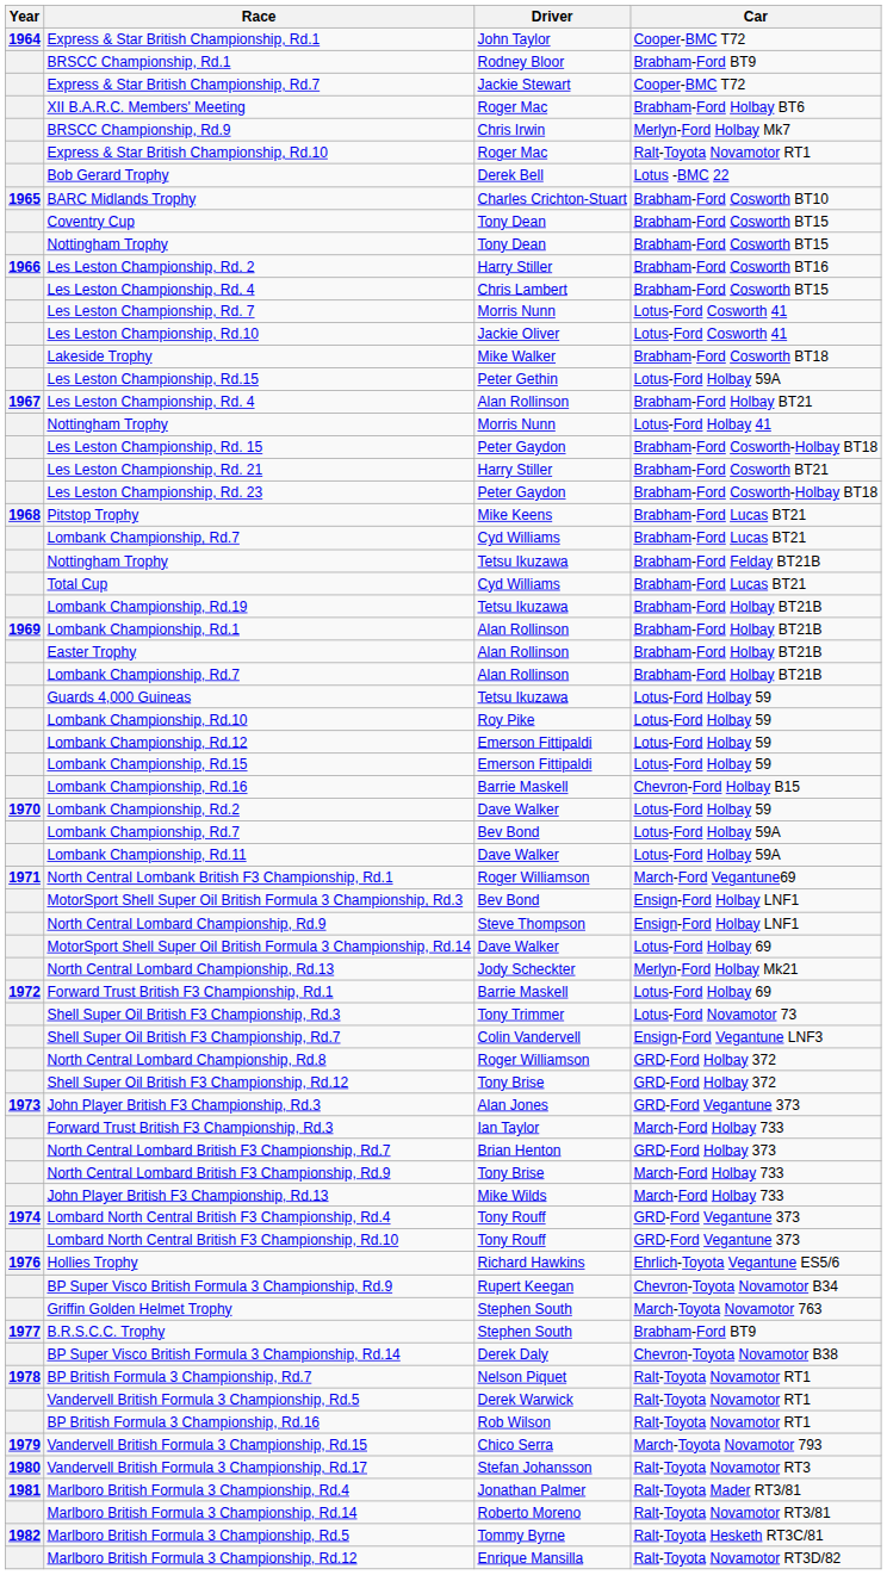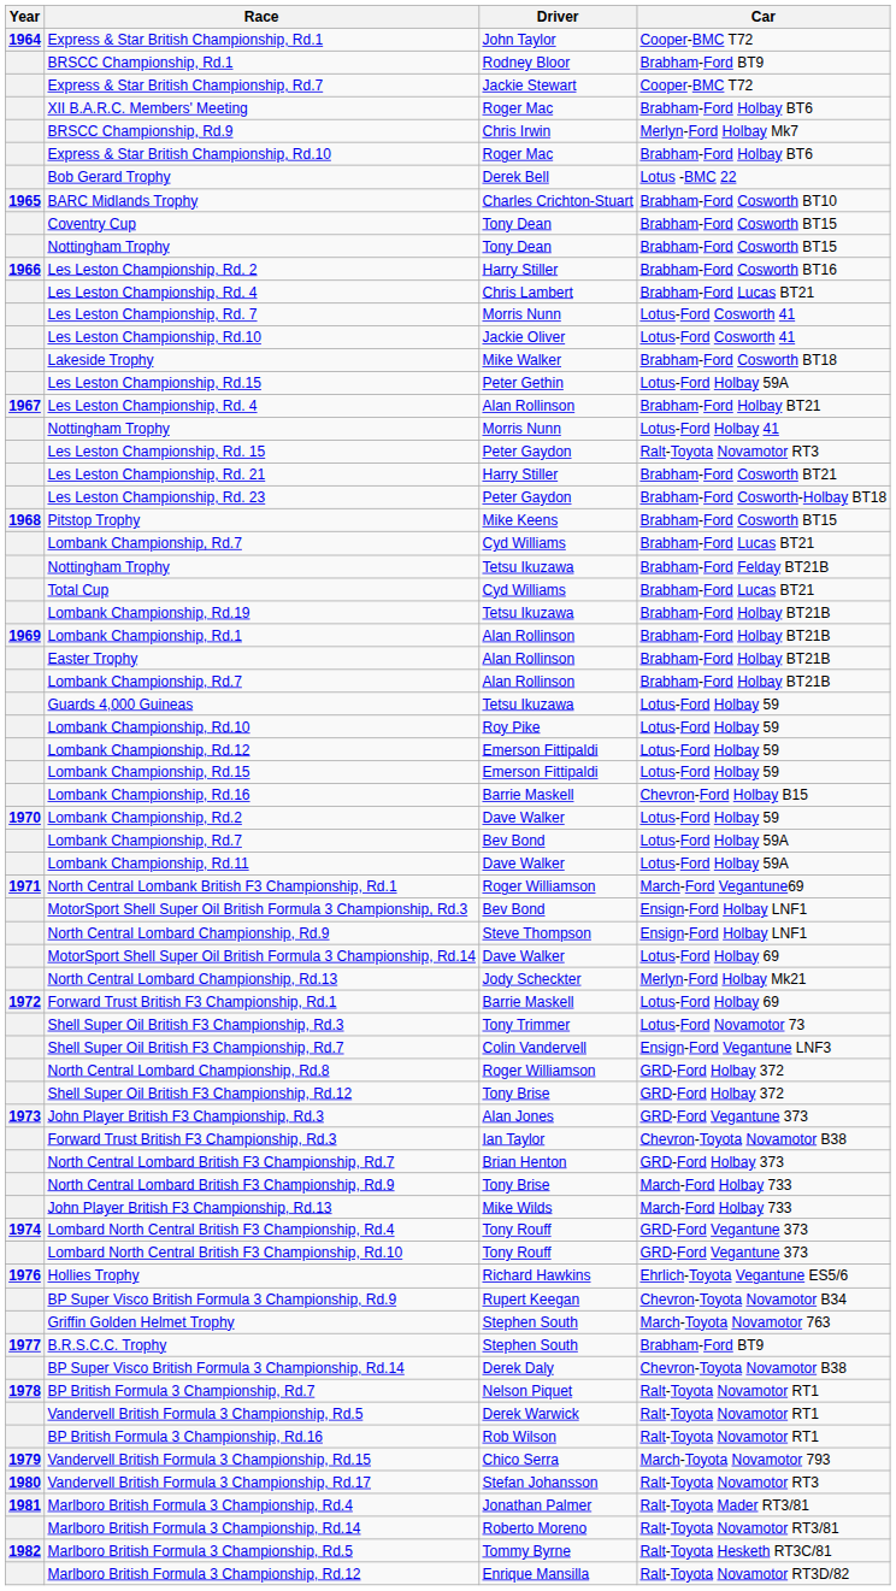Express & Star British Championship, Rd.10 | Car: Ralt-Toyota Novamotor RT1 -> Brabham-Ford Holbay BT6
Les Leston Championship, Rd. 4 / Chris Lambert | Car: Brabham-Ford Cosworth BT15 -> Brabham-Ford Lucas BT21
Les Leston Championship, Rd. 15 | Car: Brabham-Ford Cosworth-Holbay BT18 -> Ralt-Toyota Novamotor RT3
Pitstop Trophy | Car: Brabham-Ford Lucas BT21 -> Brabham-Ford Cosworth BT15
Forward Trust British F3 Championship, Rd.3 | Car: March-Ford Holbay 733 -> Chevron-Toyota Novamotor B38
